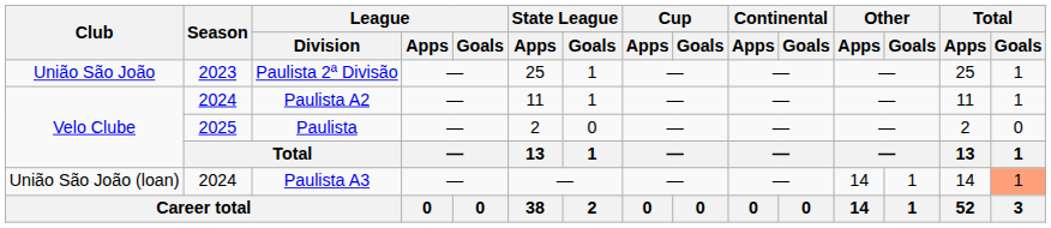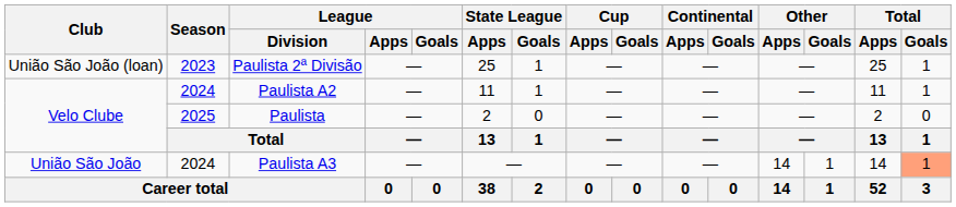Paulista 2ª Divisão | Club: União São João -> União São João (loan)
Paulista A3 | Club: União São João (loan) -> União São João
